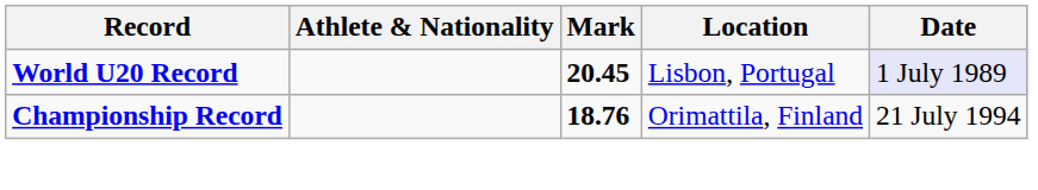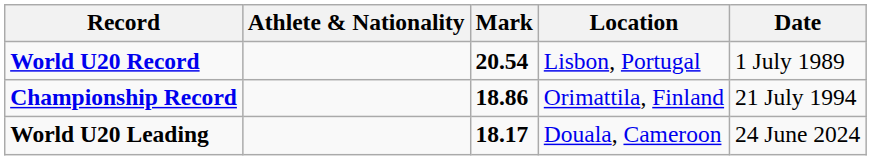World U20 Record | Mark: 20.45 -> 20.54
World U20 Record | Date: lavender background -> no background
Championship Record | Mark: 18.76 -> 18.86
+ row: World U20 Leading | 18.17 | Douala, Cameroon | 24 June 2024
